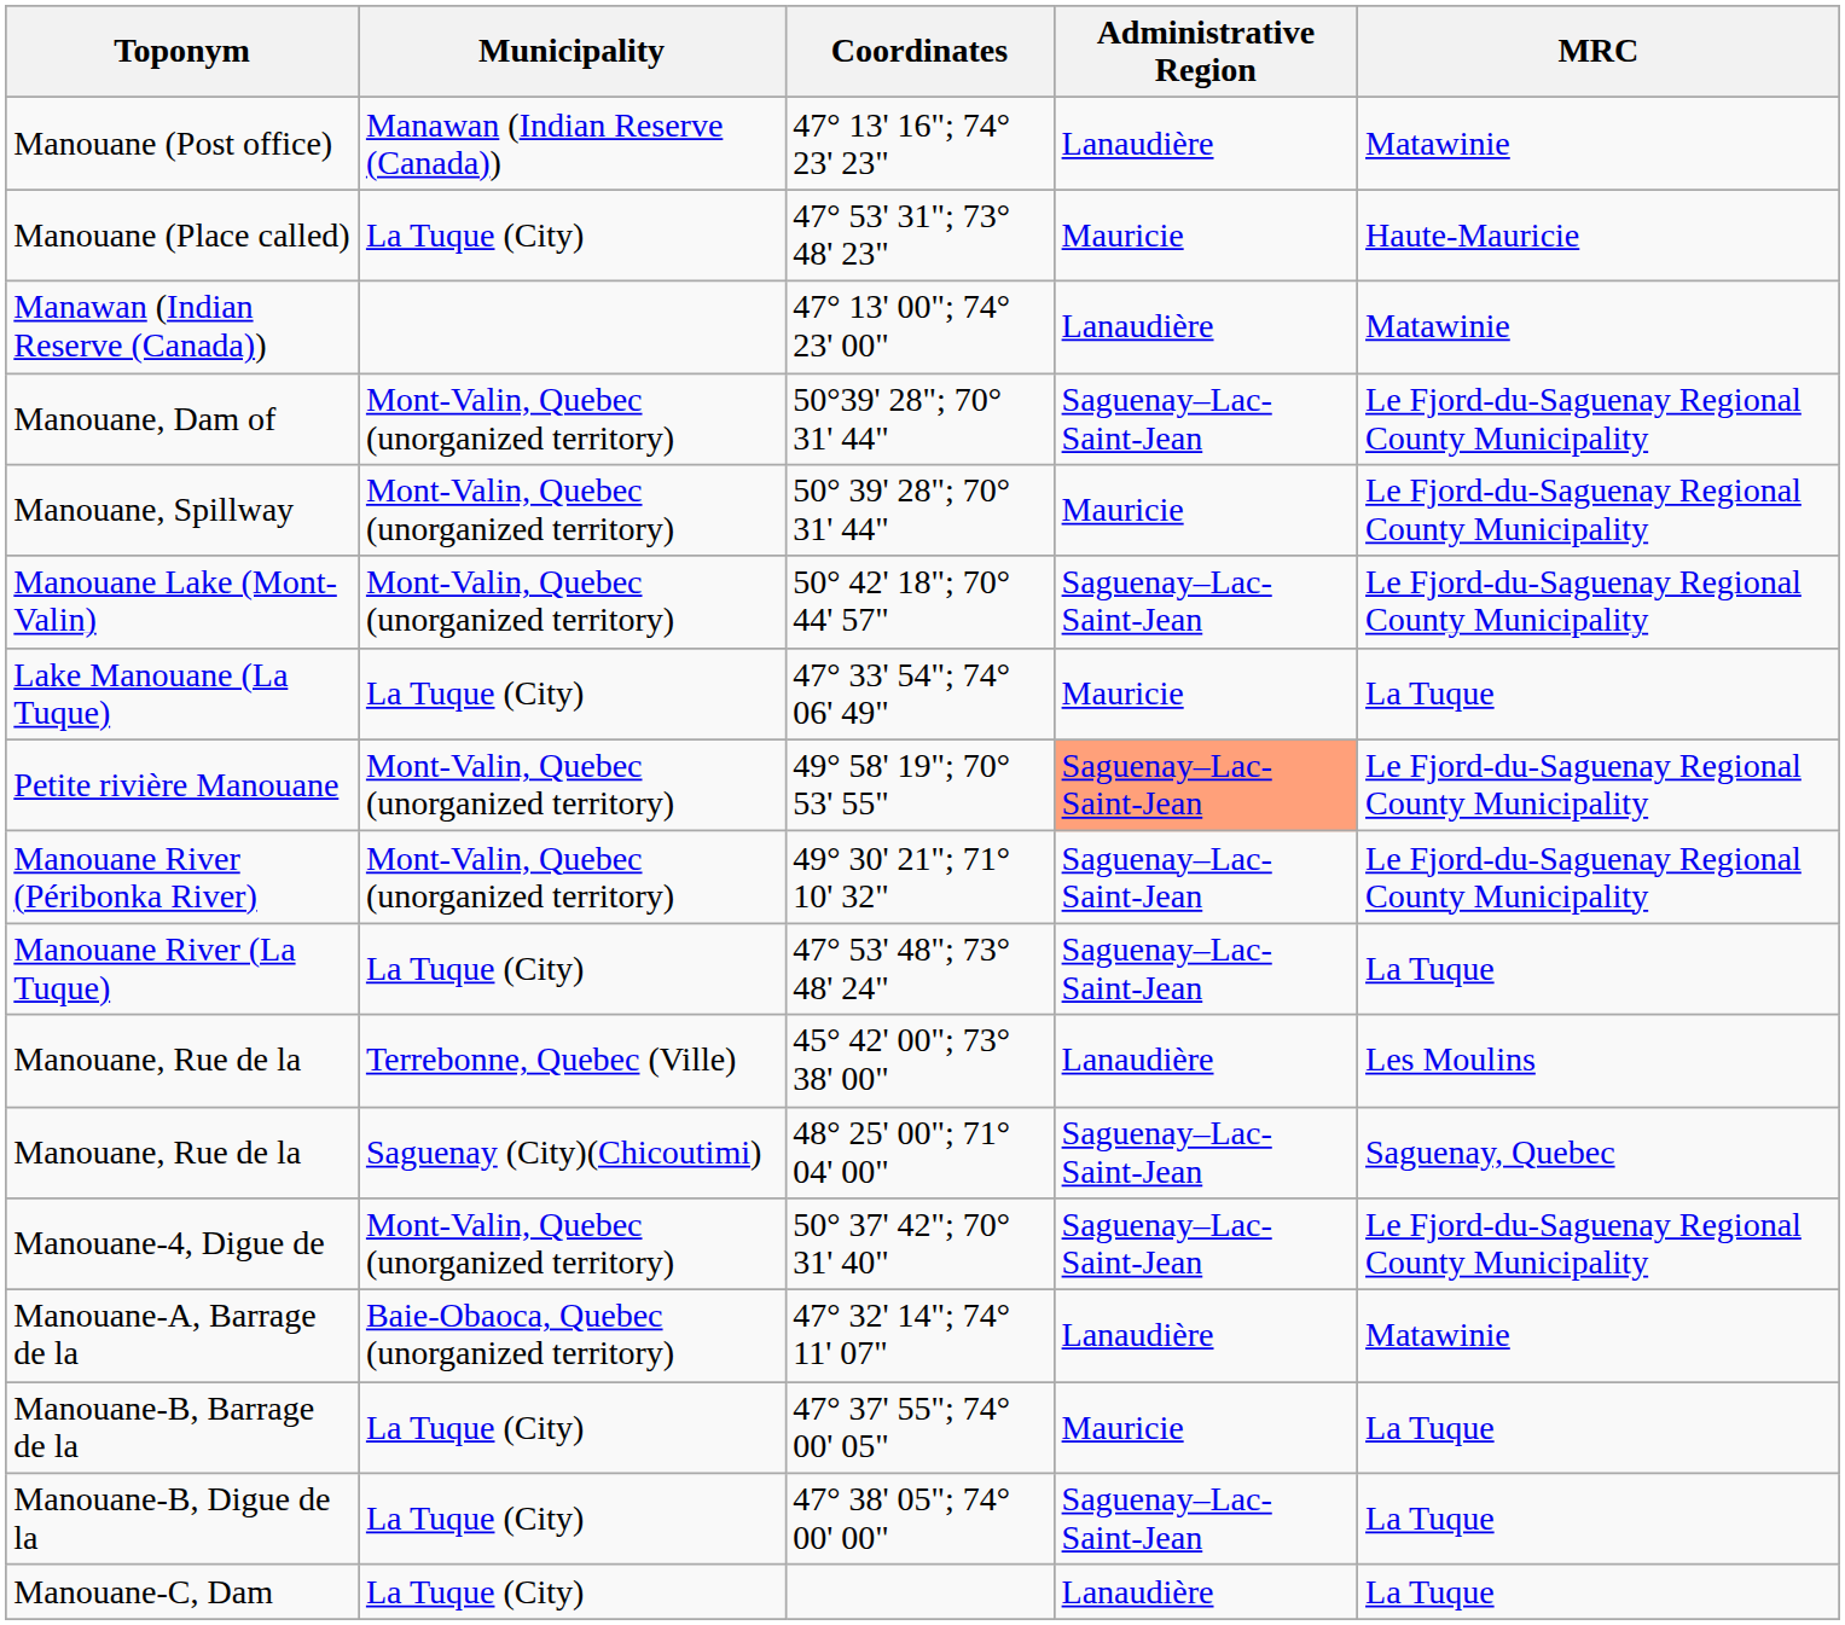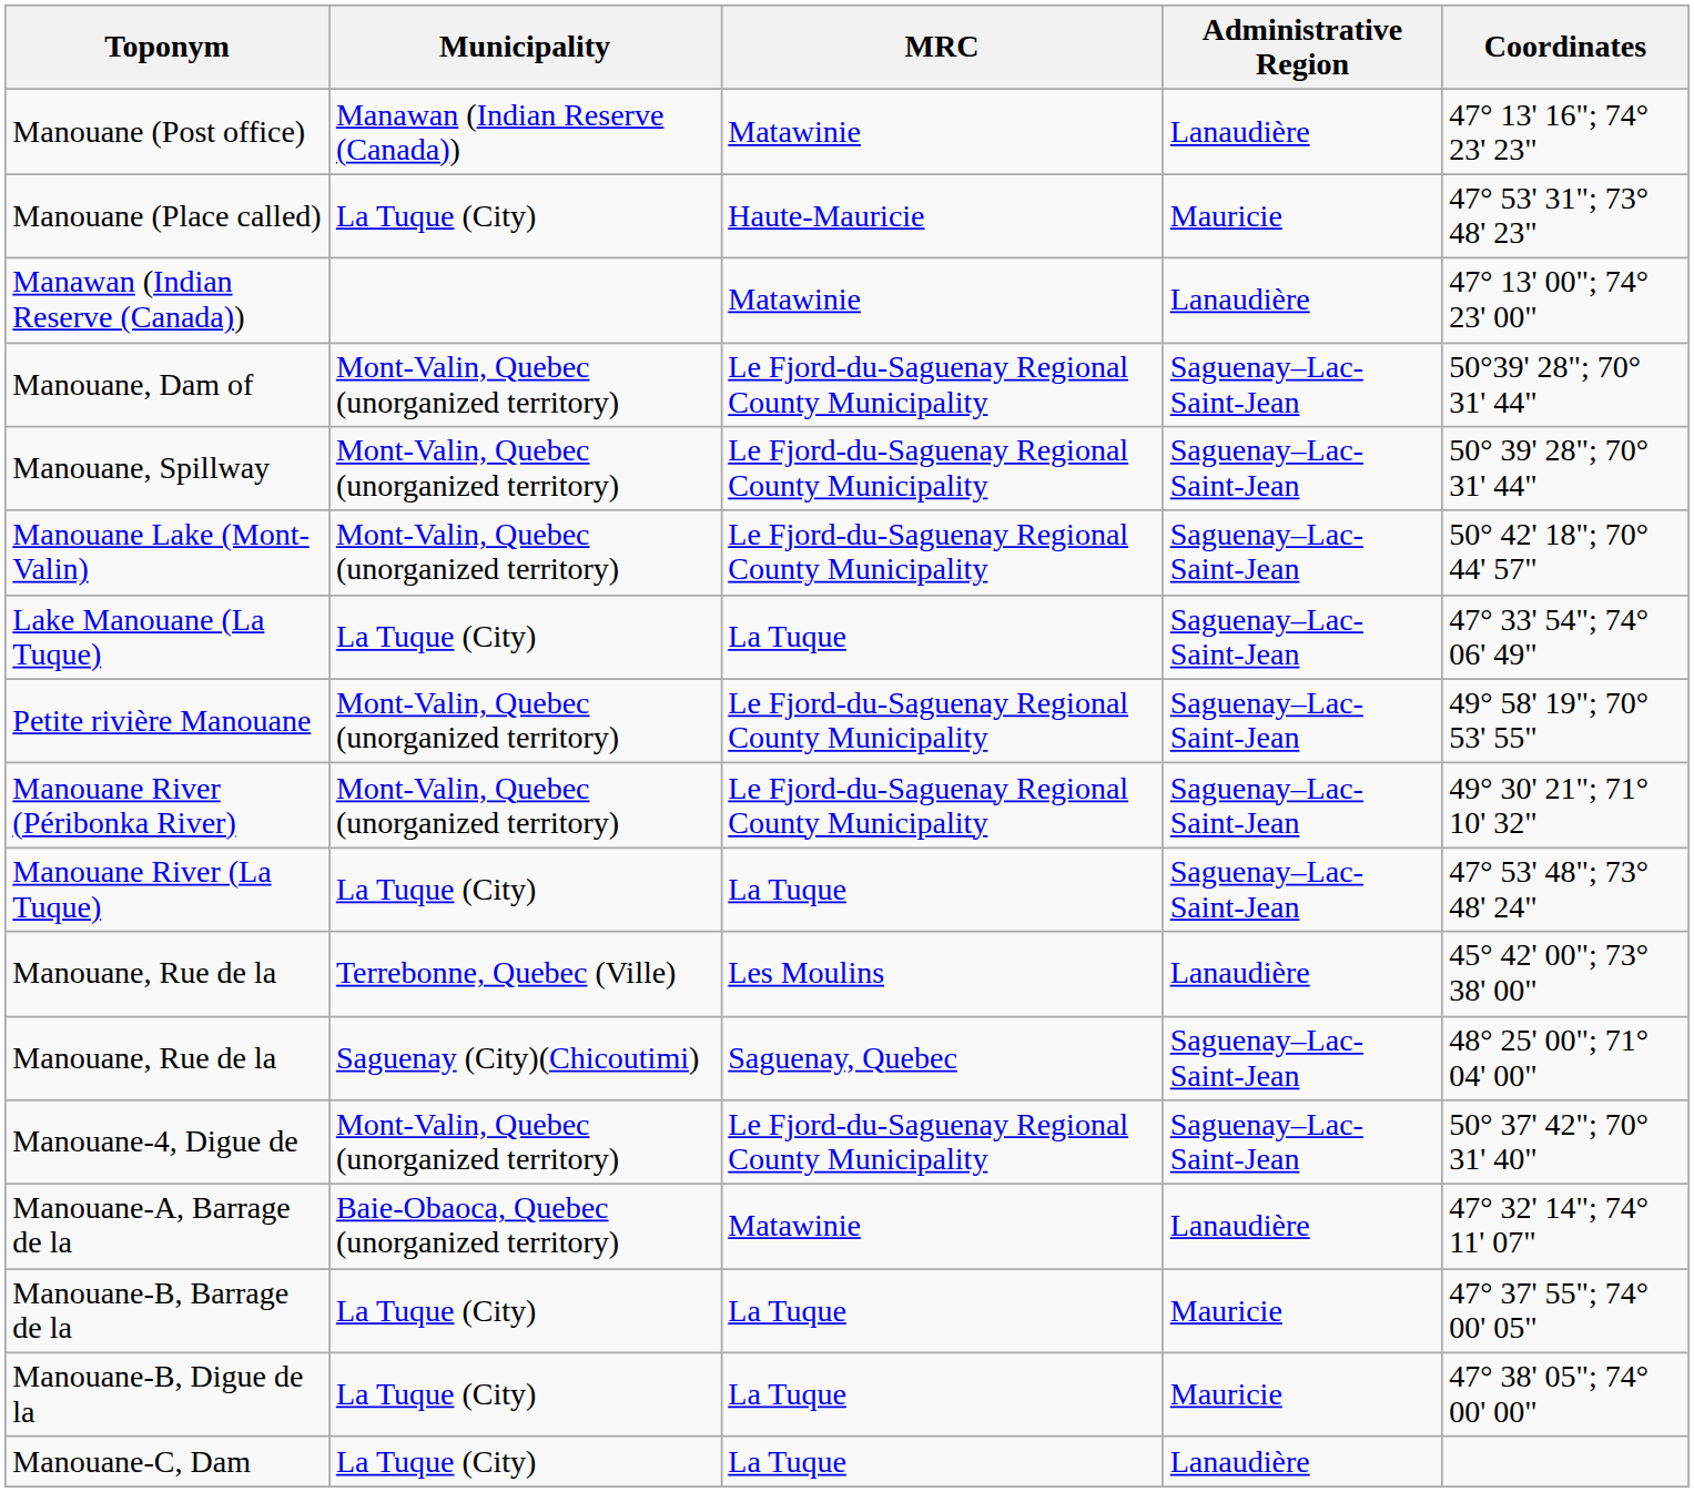columns swapped: MRC <-> Coordinates
Manouane, Spillway | Administrative Region: Mauricie -> Saguenay–Lac-Saint-Jean
Lake Manouane (La Tuque) | Administrative Region: Mauricie -> Saguenay–Lac-Saint-Jean
Petite rivière Manouane | Administrative Region: lightsalmon background -> no background
Manouane-B, Digue de la | Administrative Region: Saguenay–Lac-Saint-Jean -> Mauricie
